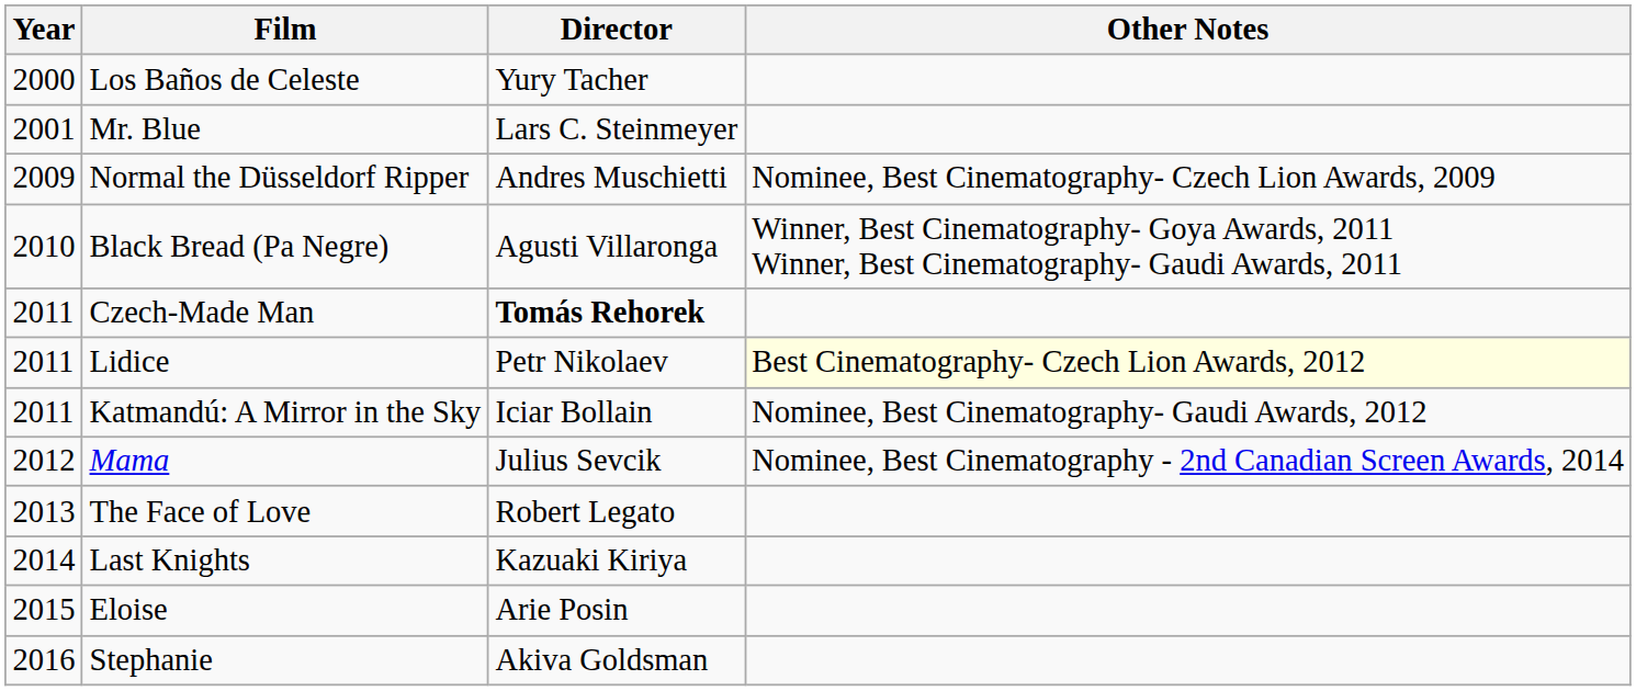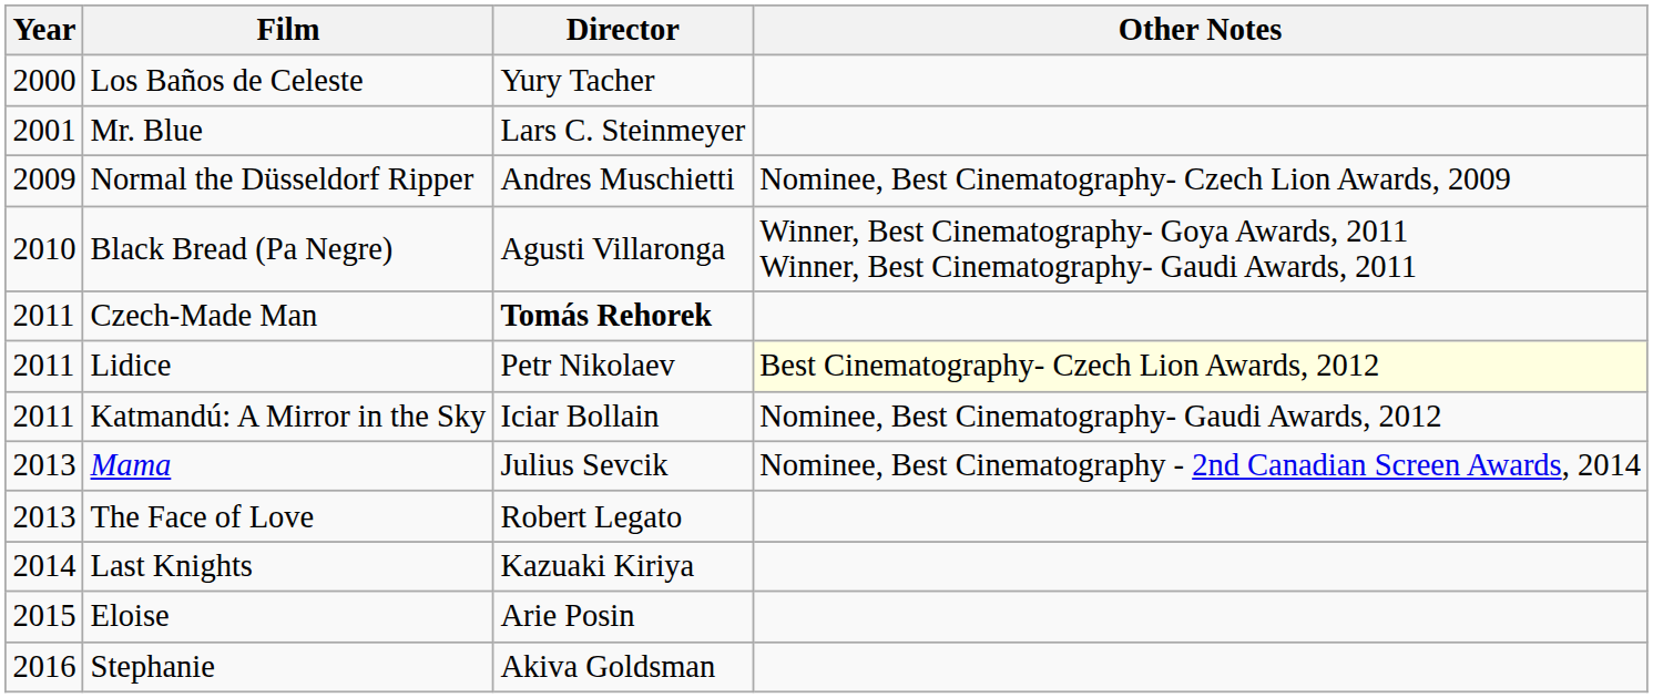Mama | Year: 2012 -> 2013
